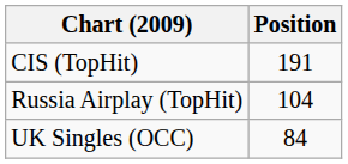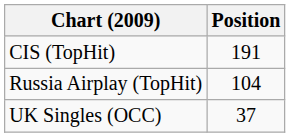UK Singles (OCC) | Position: 84 -> 37
